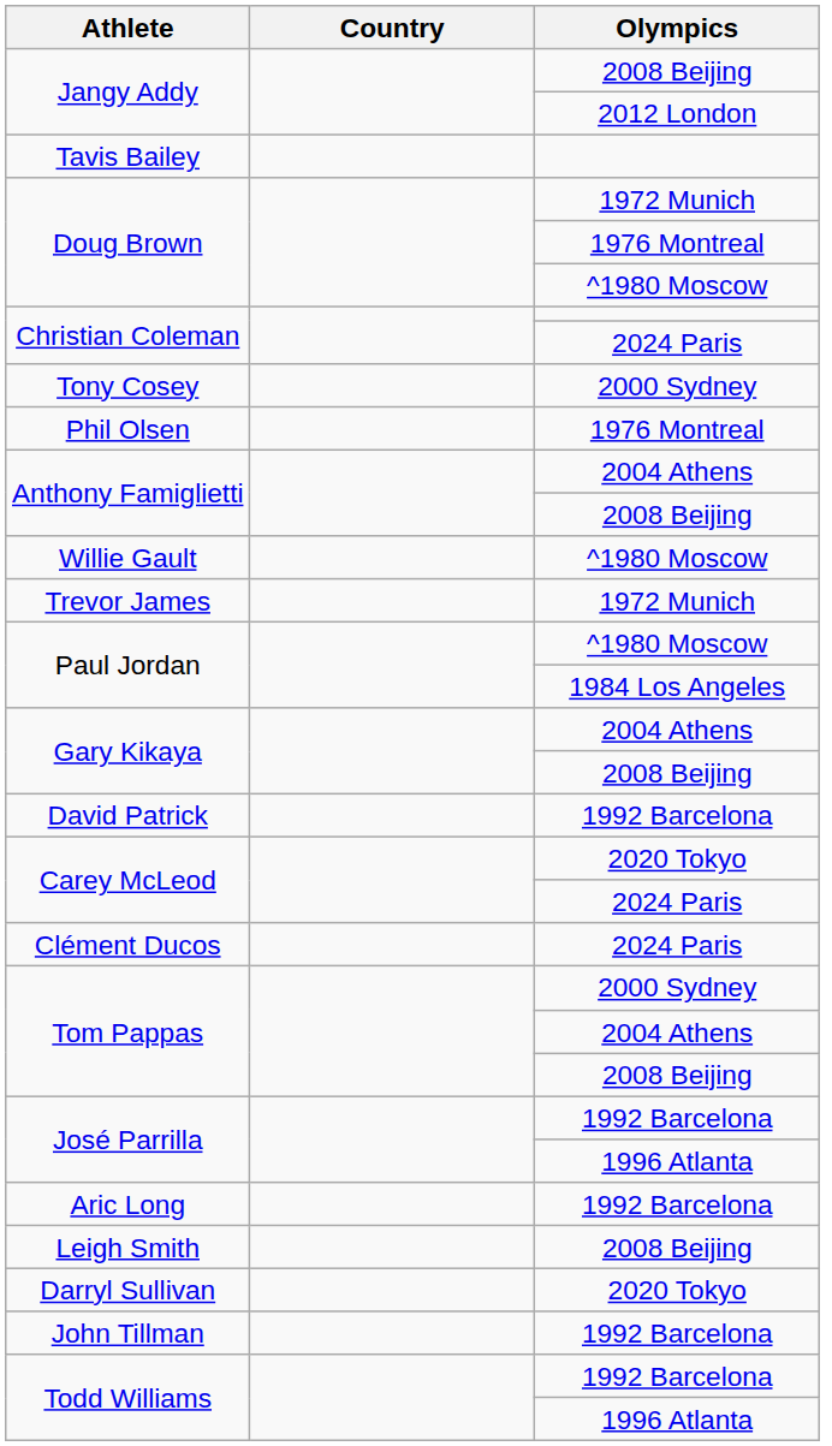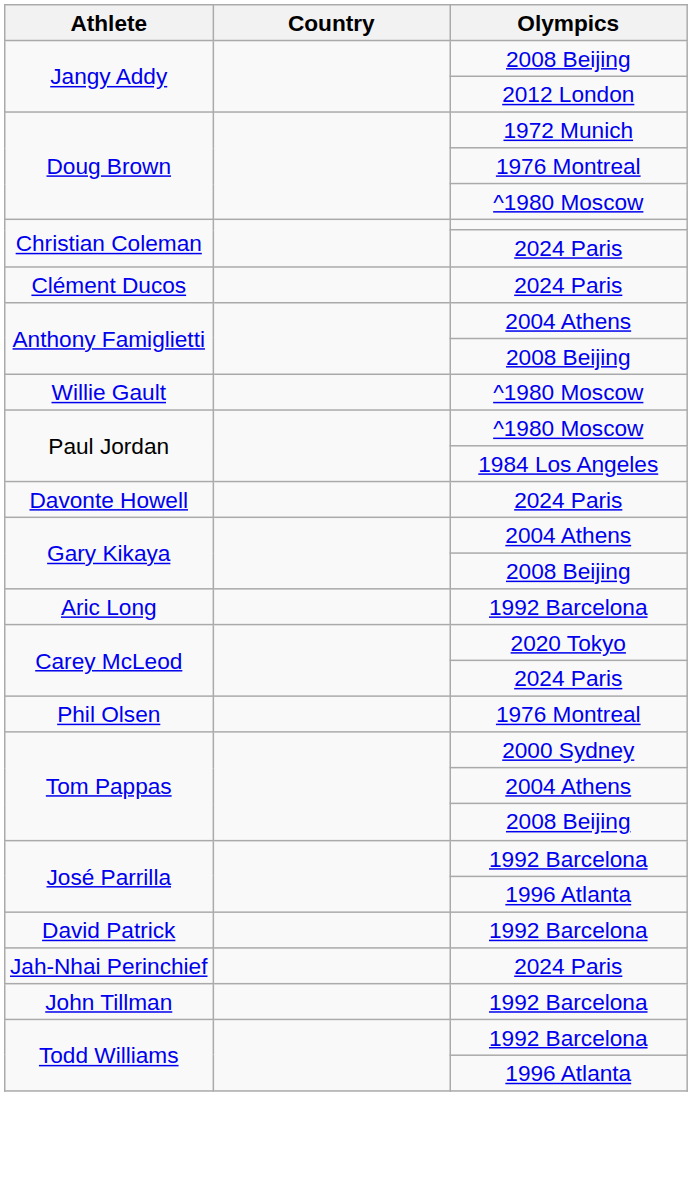- row: Tavis Bailey
- row: Tony Cosey | 2000 Sydney
rows swapped: Clément Ducos <-> Phil Olsen
- row: Trevor James | 1972 Munich
+ row: Davonte Howell | 2024 Paris
rows swapped: Aric Long <-> David Patrick
+ row: Jah-Nhai Perinchief | 2024 Paris
- row: Leigh Smith | 2008 Beijing
- row: Darryl Sullivan | 2020 Tokyo
